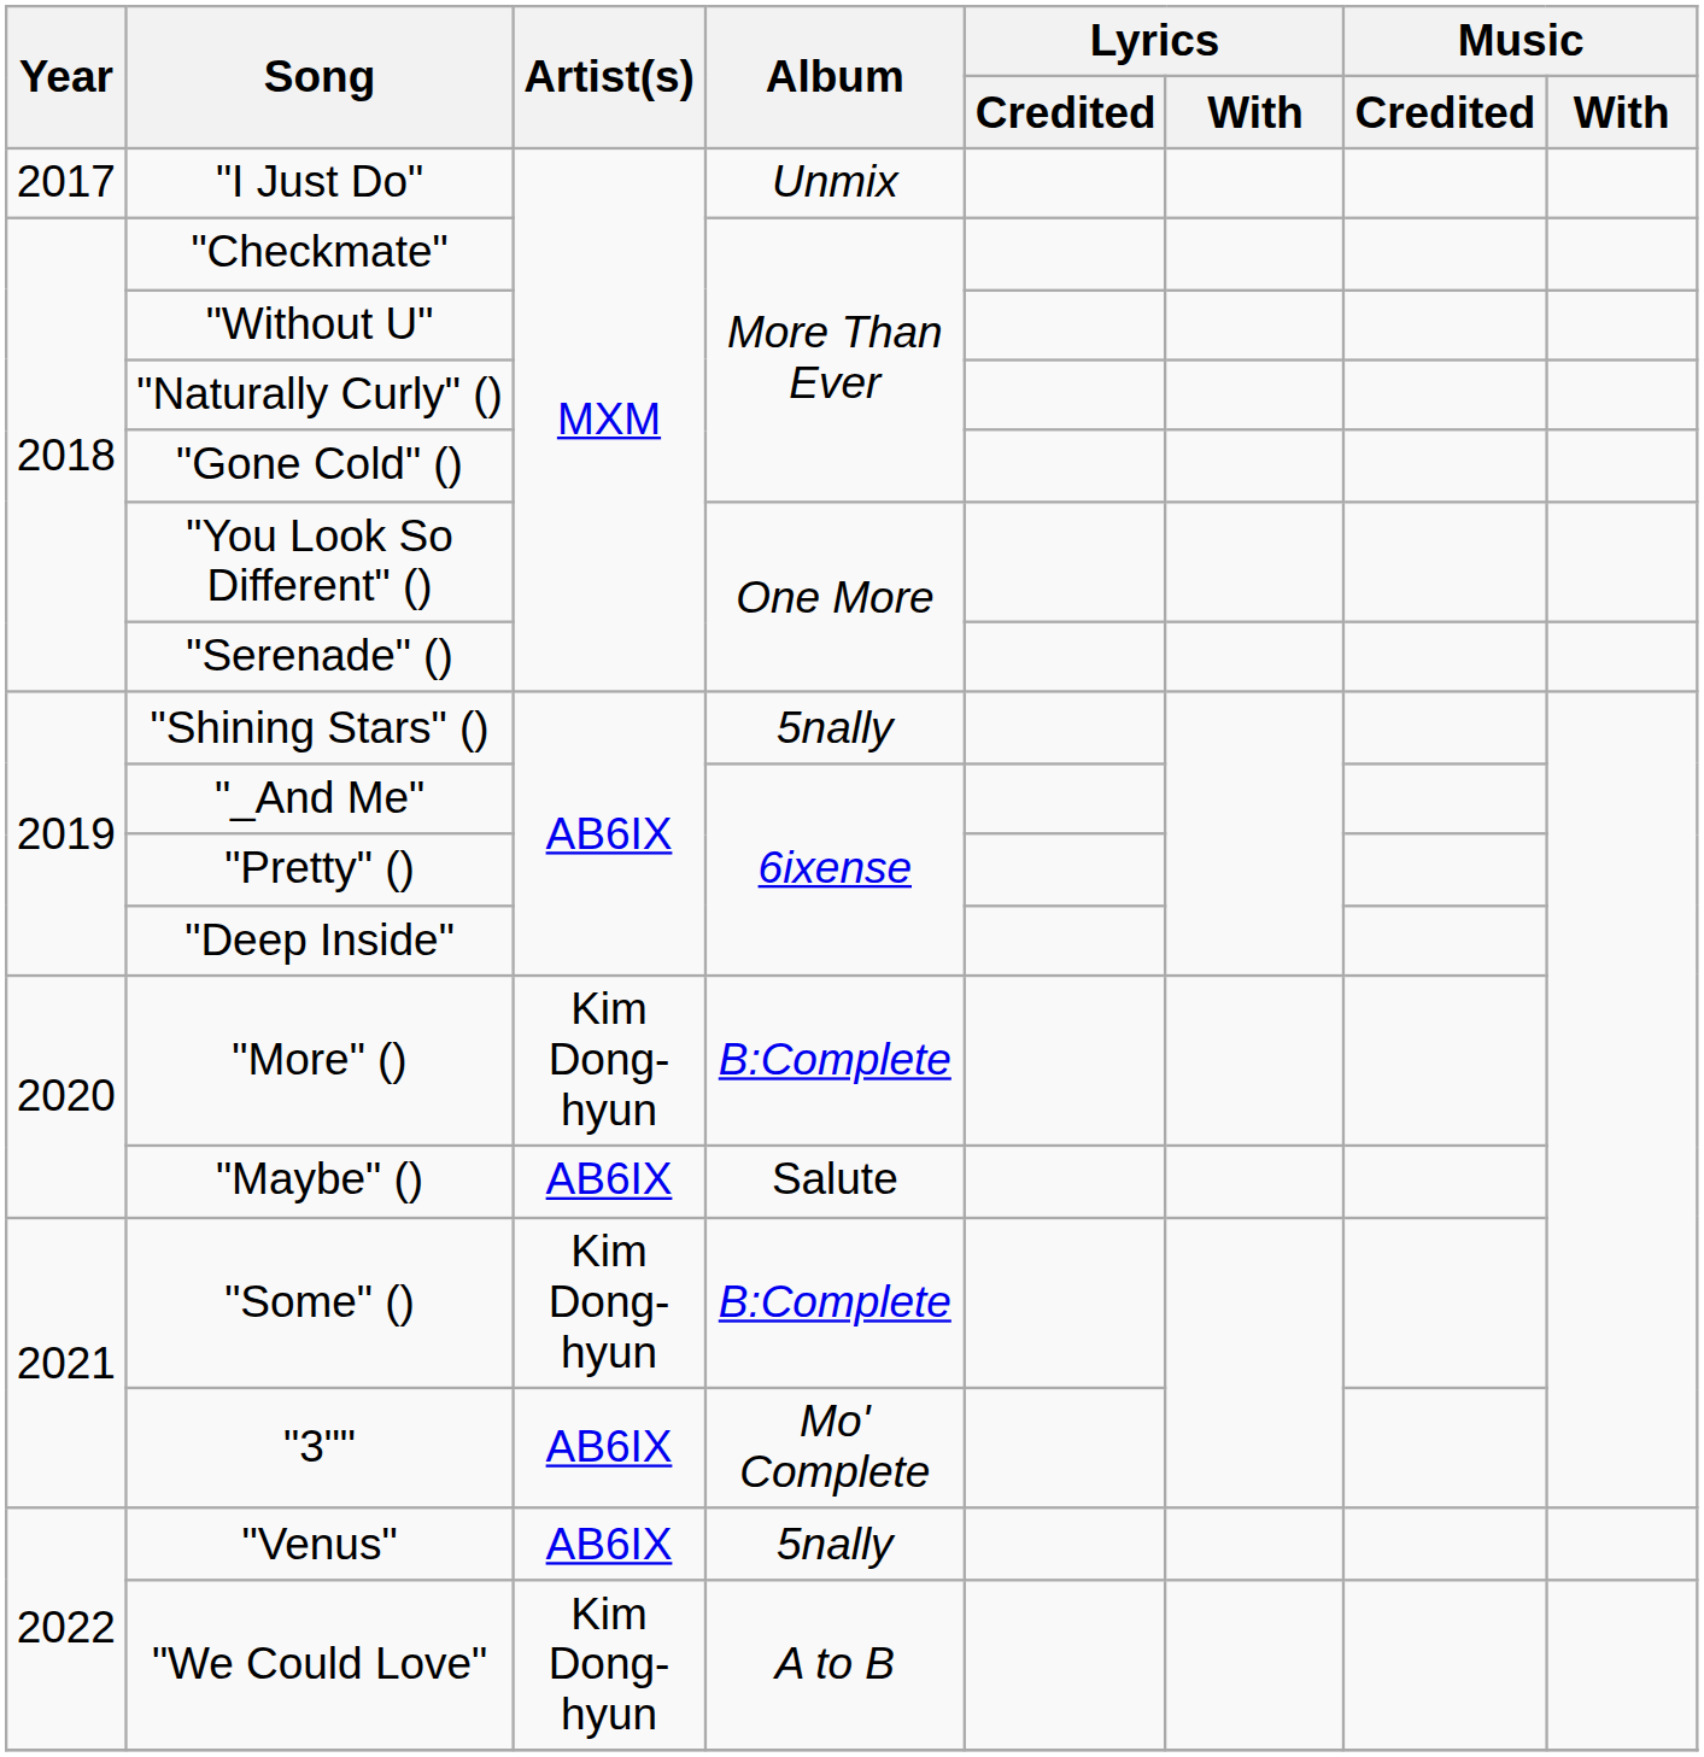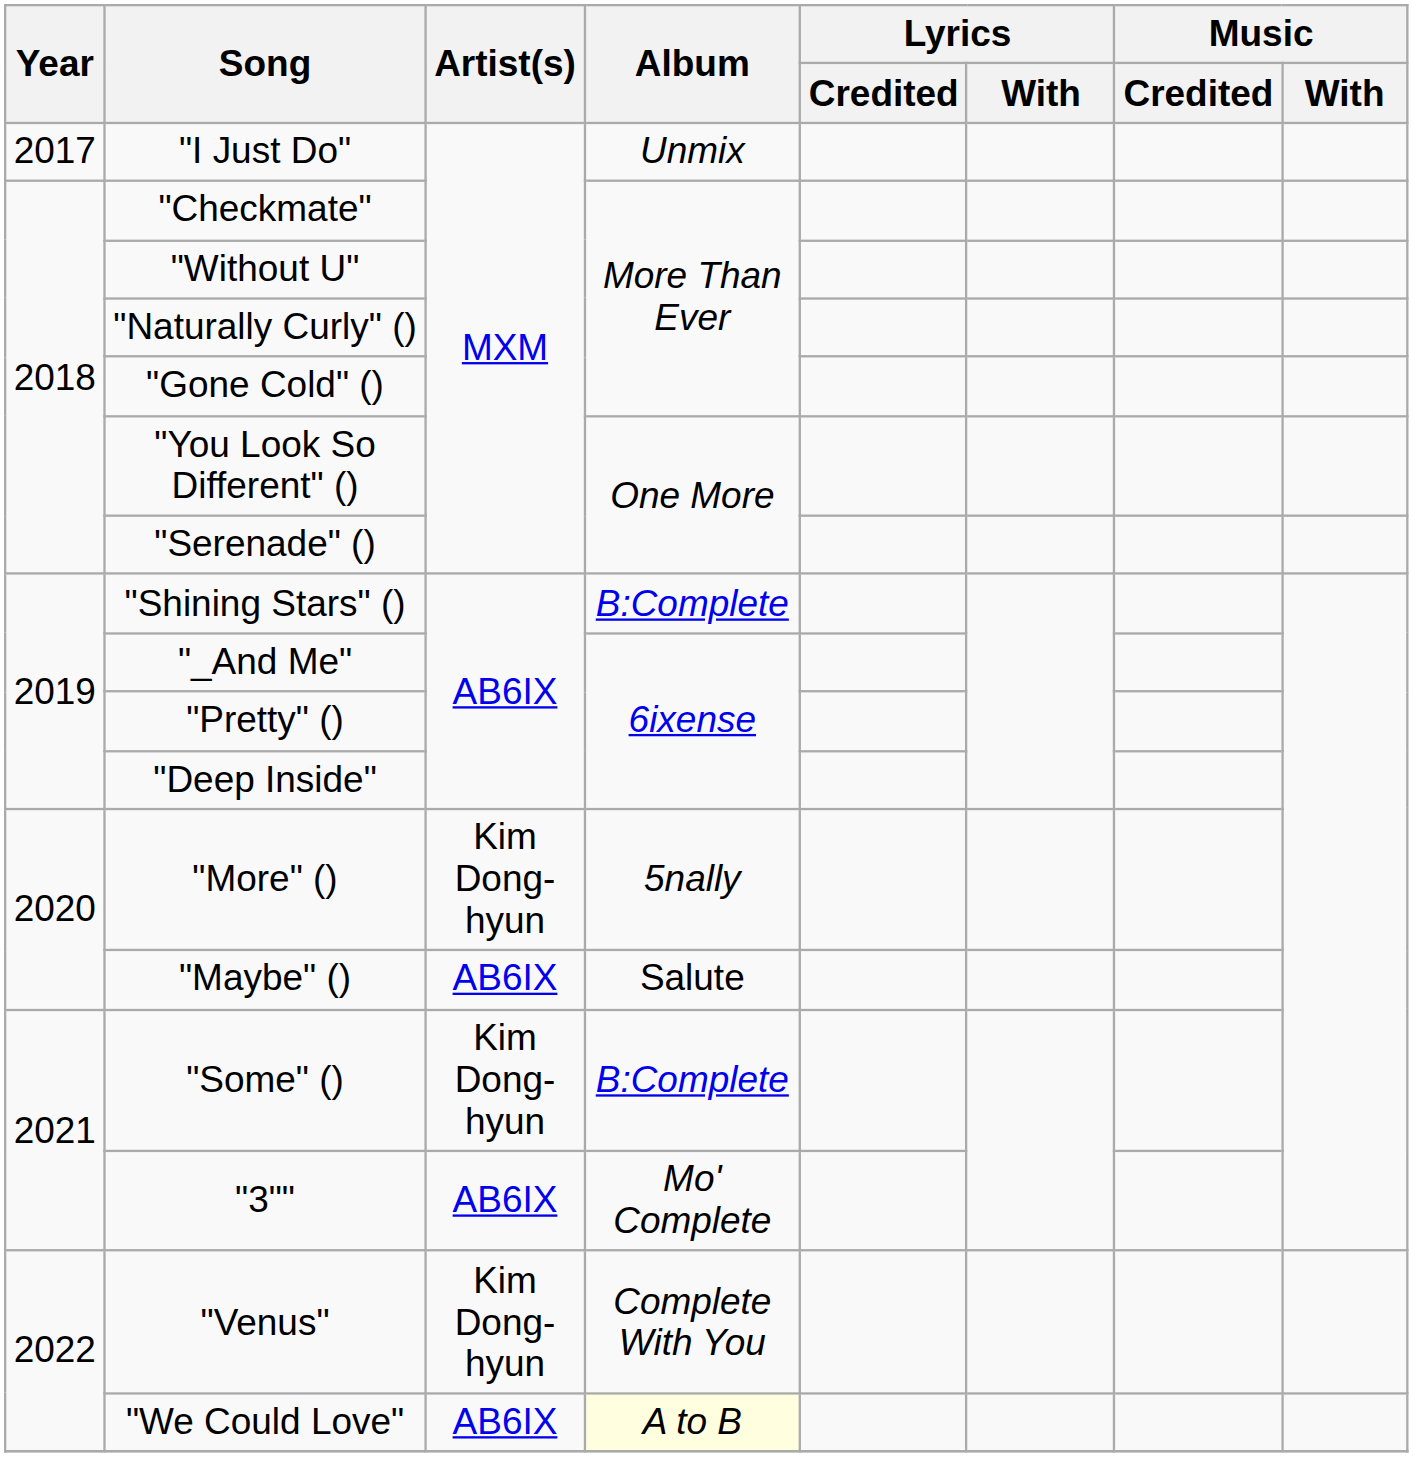"Shining Stars" () | Album: 5nally -> B:Complete
"More" () | Album: B:Complete -> 5nally
"Venus" | Artist(s): AB6IX -> Kim Dong-hyun
"Venus" | Album: 5nally -> Complete With You
"We Could Love" | Artist(s): Kim Dong-hyun -> AB6IX
"We Could Love" | Album: no background -> lightyellow background
